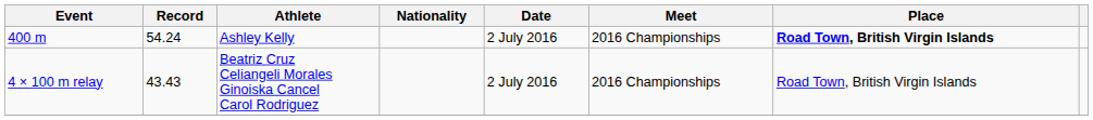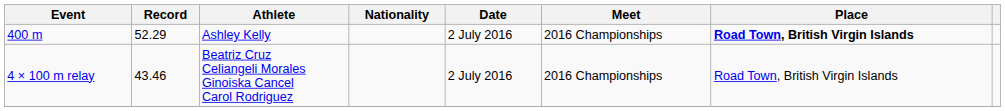400 m | Record: 54.24 -> 52.29
4 × 100 m relay | Record: 43.43 -> 43.46
